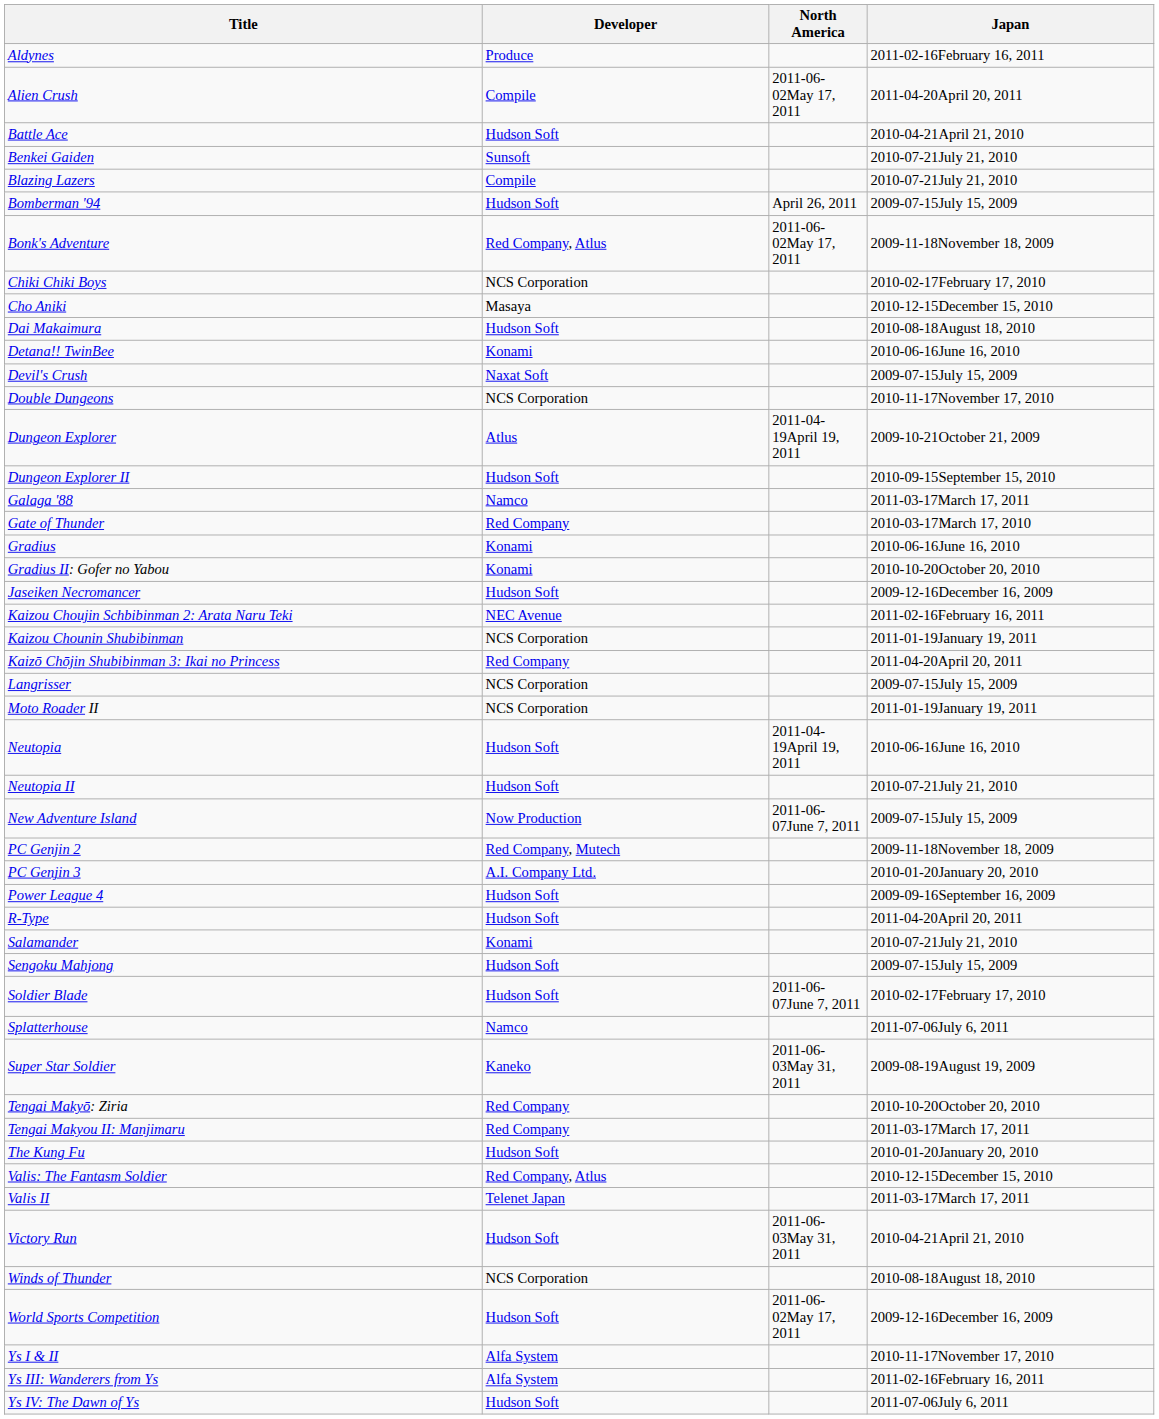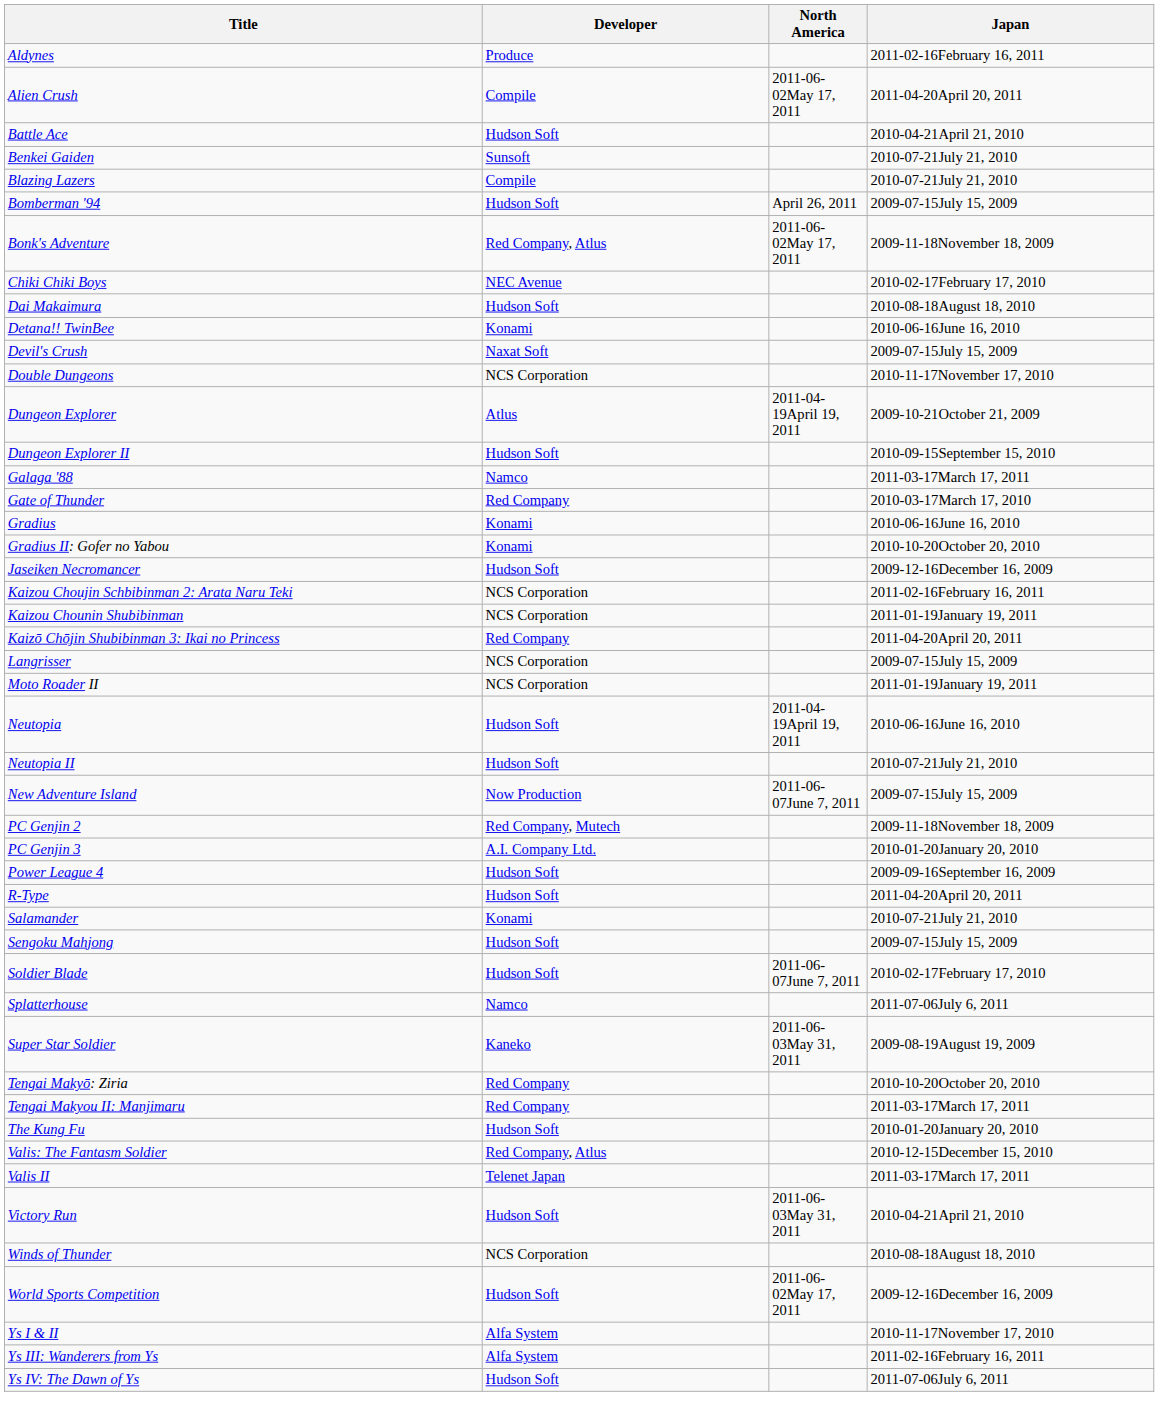Chiki Chiki Boys | Developer: NCS Corporation -> NEC Avenue
- row: Cho Aniki | Masaya | 2010-12-15December 15, 2010
Kaizou Choujin Schbibinman 2: Arata Naru Teki | Developer: NEC Avenue -> NCS Corporation
